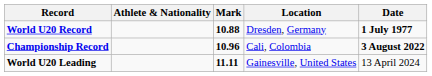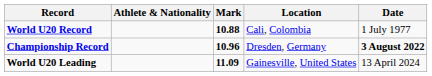World U20 Record | Location: Dresden, Germany -> Cali, Colombia
World U20 Record | Date: bold -> normal
Championship Record | Location: Cali, Colombia -> Dresden, Germany
World U20 Leading | Mark: 11.11 -> 11.09
